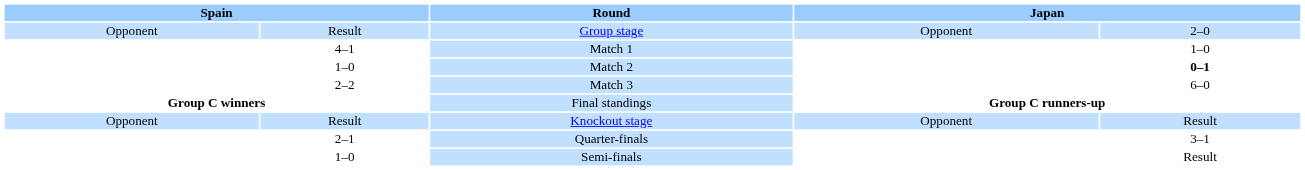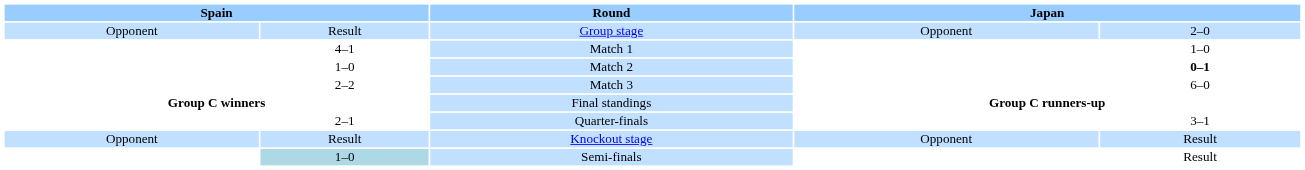rows swapped: Knockout stage <-> Quarter-finals
Semi-finals | column 2: no background -> lightblue background
